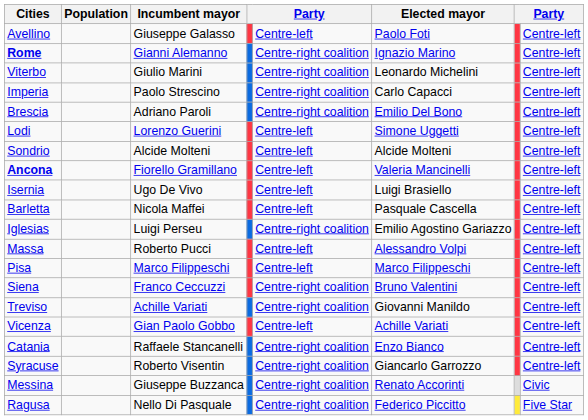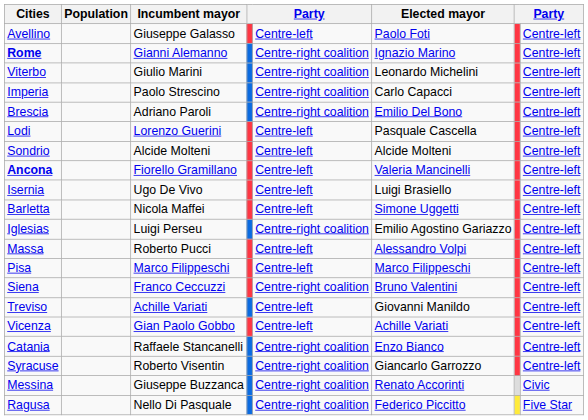Lodi | Elected mayor: Simone Uggetti -> Pasquale Cascella
Barletta | Elected mayor: Pasquale Cascella -> Simone Uggetti
Treviso | column 5: Centre-right coalition -> Centre-left
